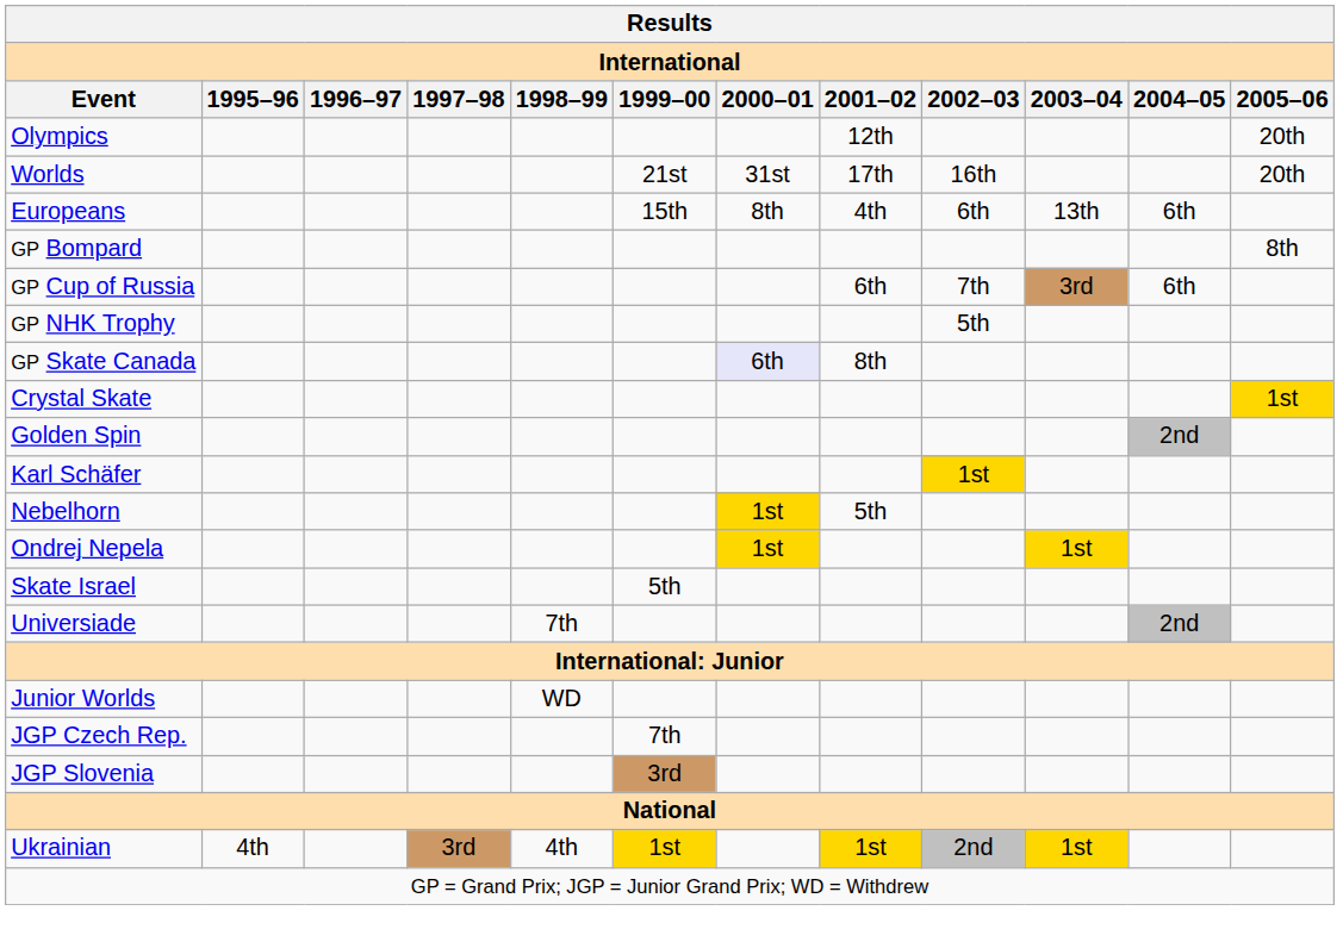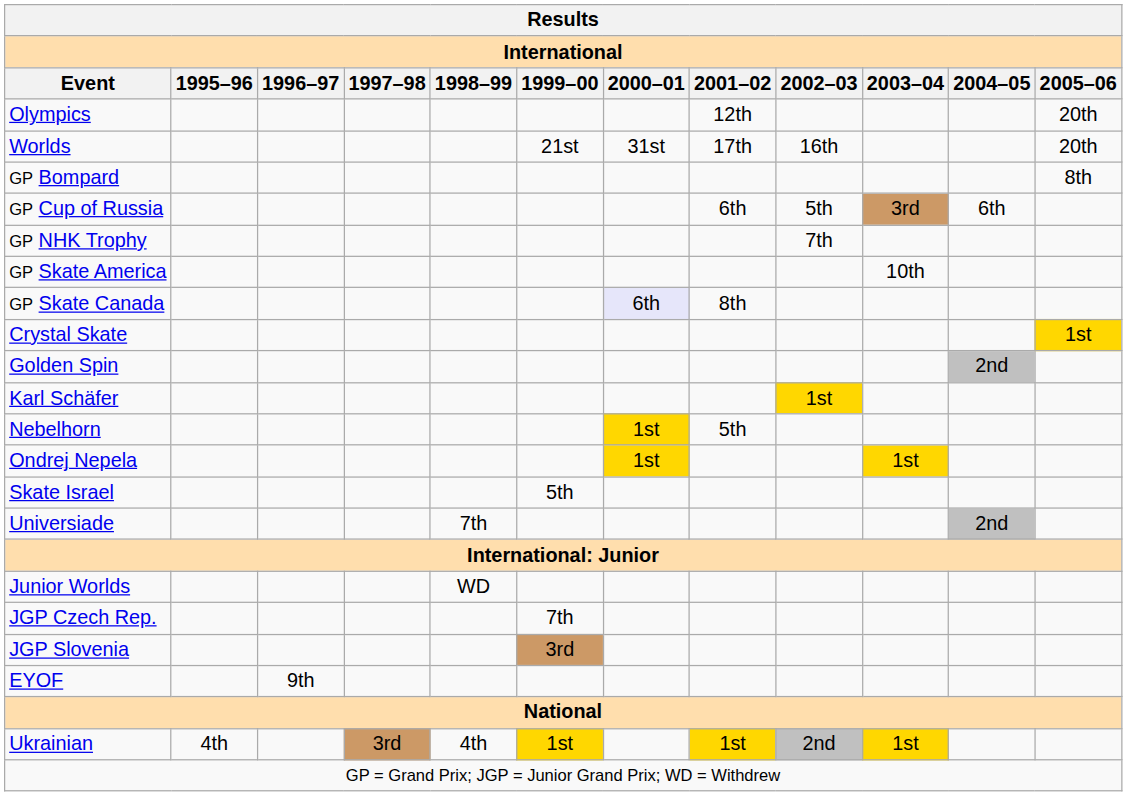- row: Europeans | 15th | 8th | 4th | 6th | 13th | 6th
GP Cup of Russia | 2002–03: 7th -> 5th
GP NHK Trophy | 2002–03: 5th -> 7th
+ row: GP Skate America | 10th
+ row: EYOF | 9th
